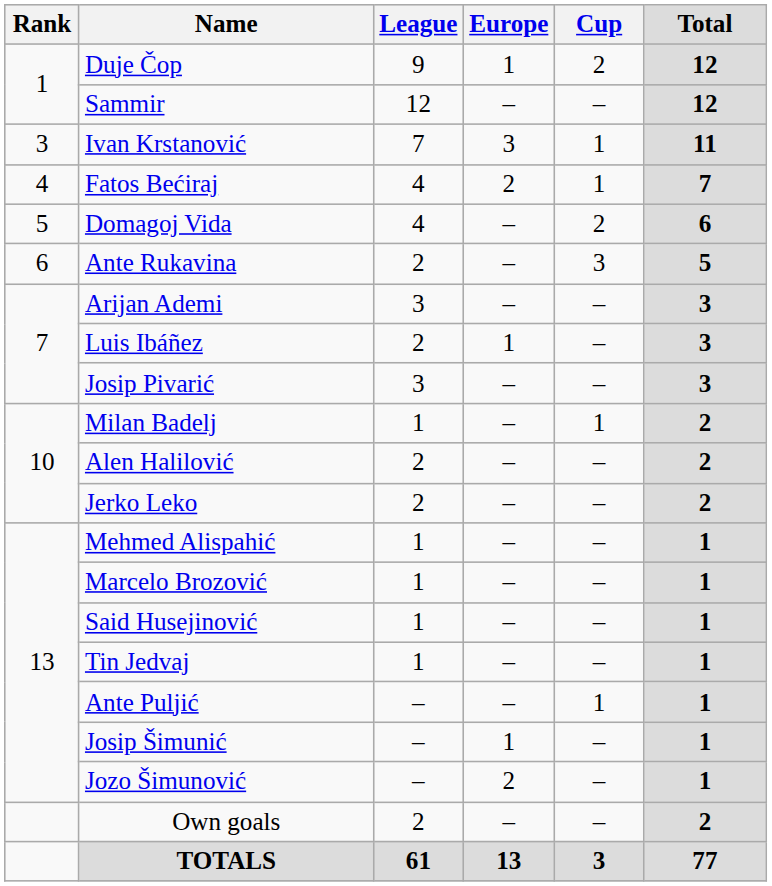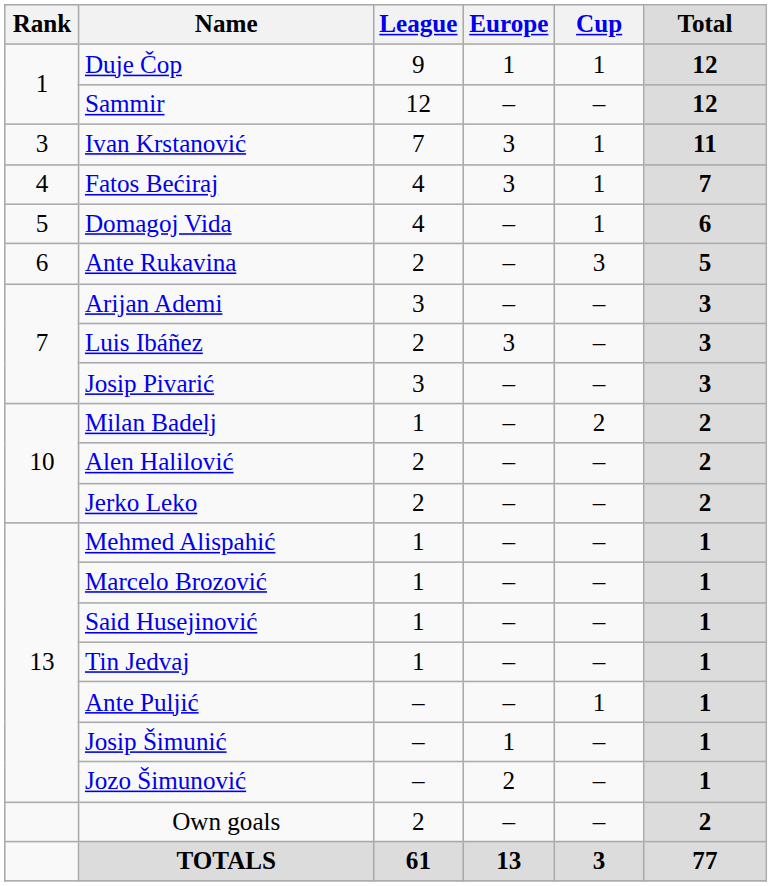Duje Čop | Cup: 2 -> 1
Fatos Bećiraj | Europe: 2 -> 3
Domagoj Vida | Cup: 2 -> 1
Luis Ibáñez | Europe: 1 -> 3
Milan Badelj | Cup: 1 -> 2
